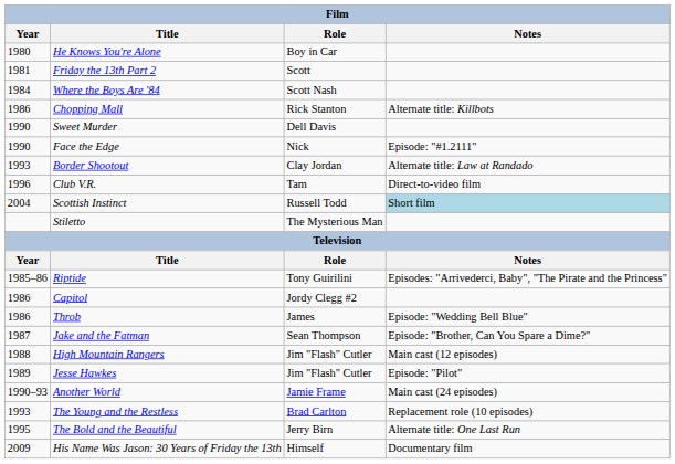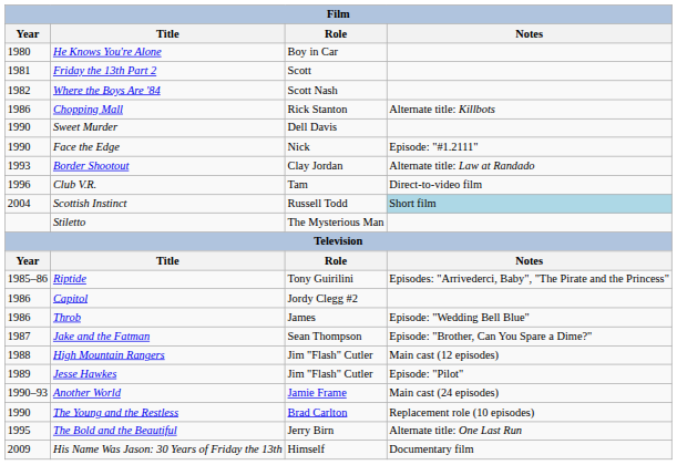Where the Boys Are '84 | Year: 1984 -> 1982
The Young and the Restless | Year: 1993 -> 1990
